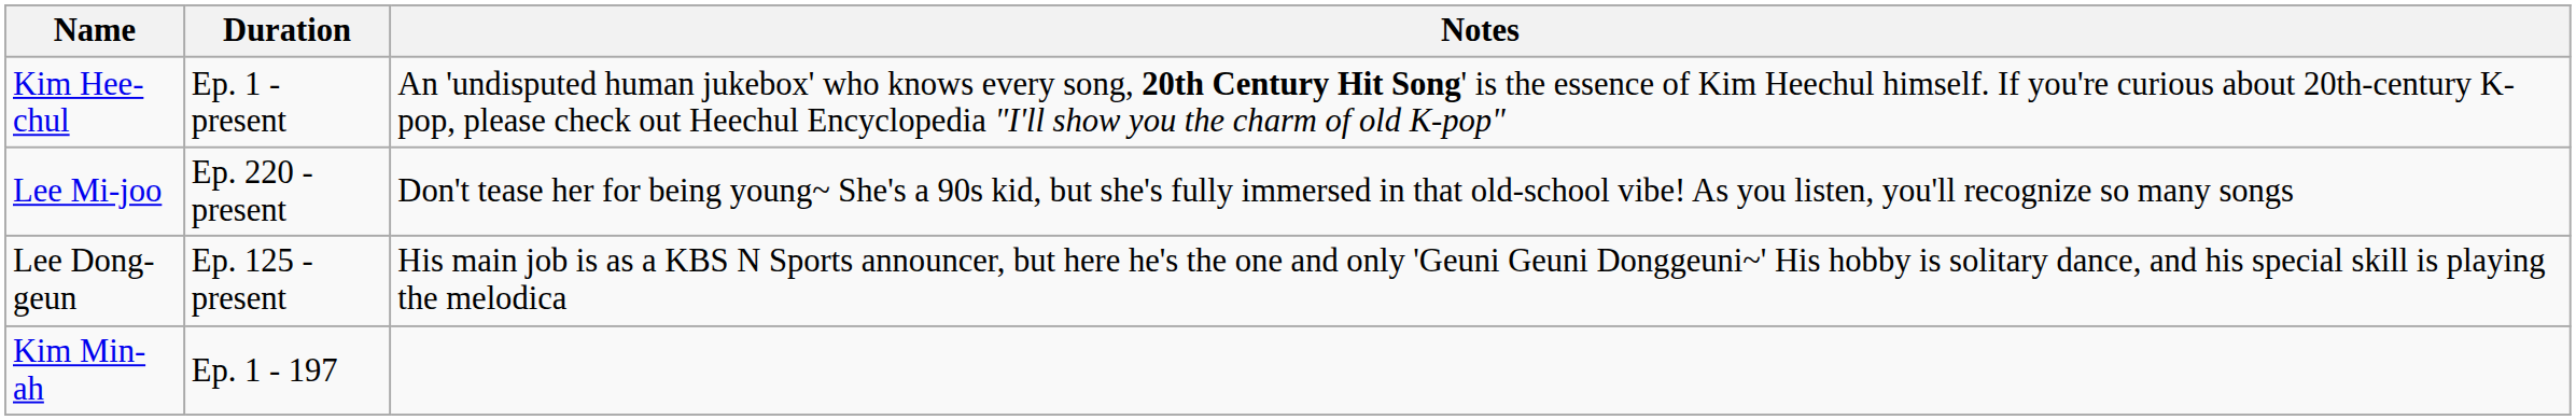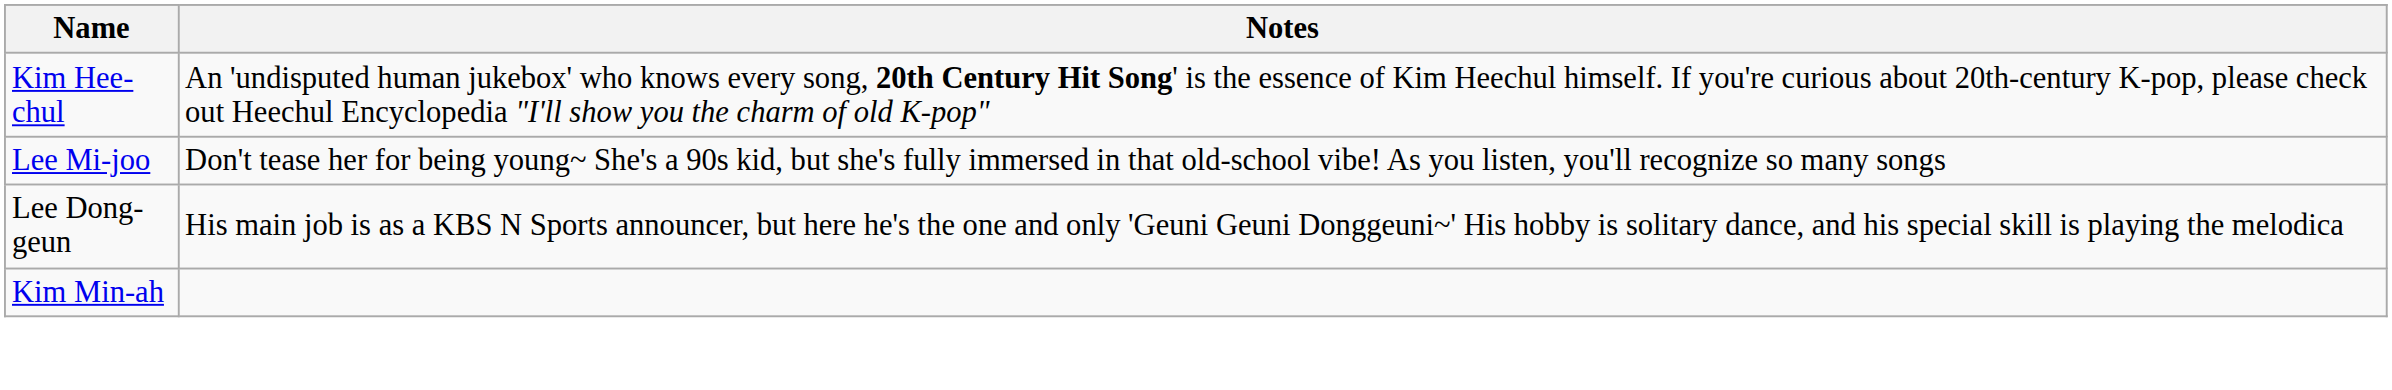- column: Duration | Ep. 1 - present | Ep. 220 - present | Ep. 125 - present | Ep. 1 - 197
